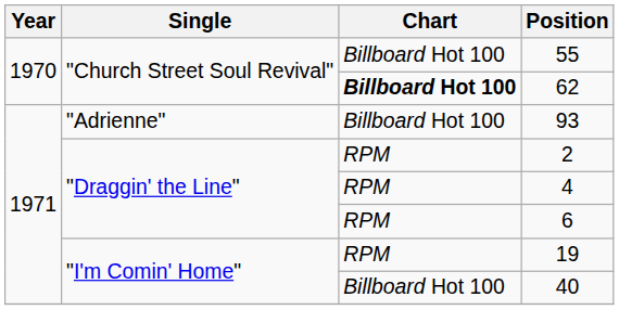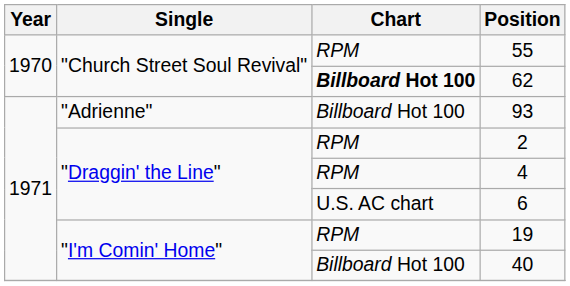55 | Chart: Billboard Hot 100 -> RPM
6 | Chart: RPM -> U.S. AC chart
